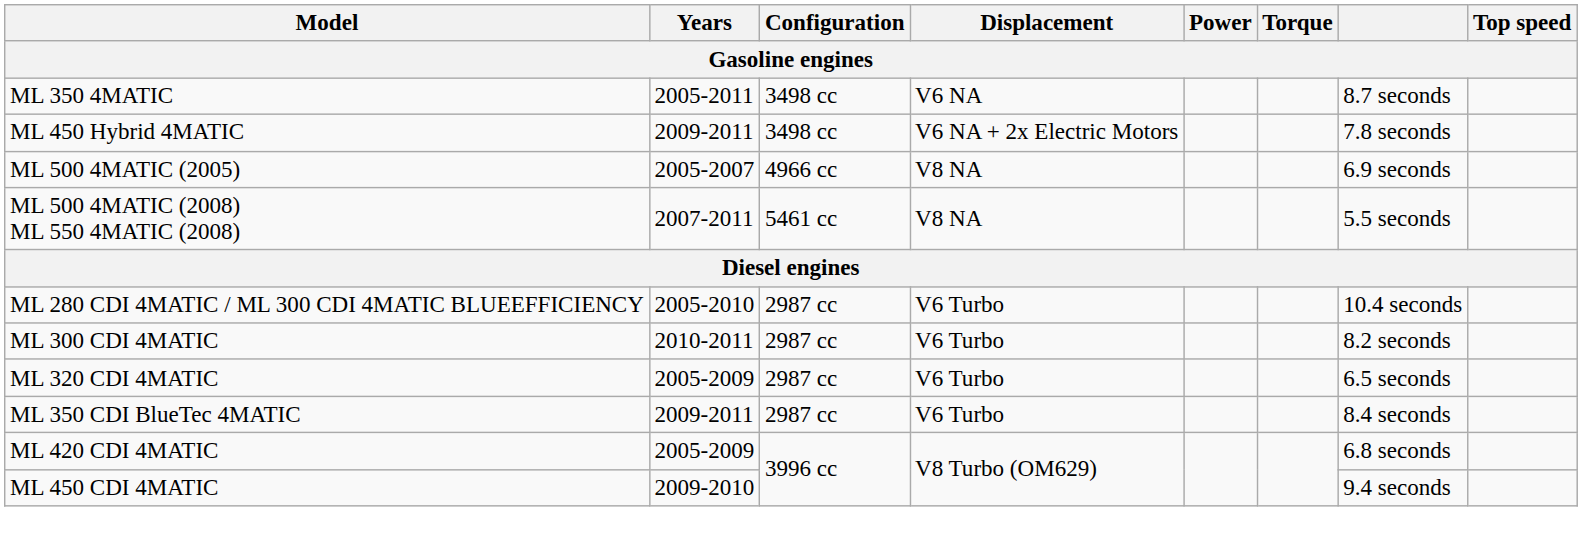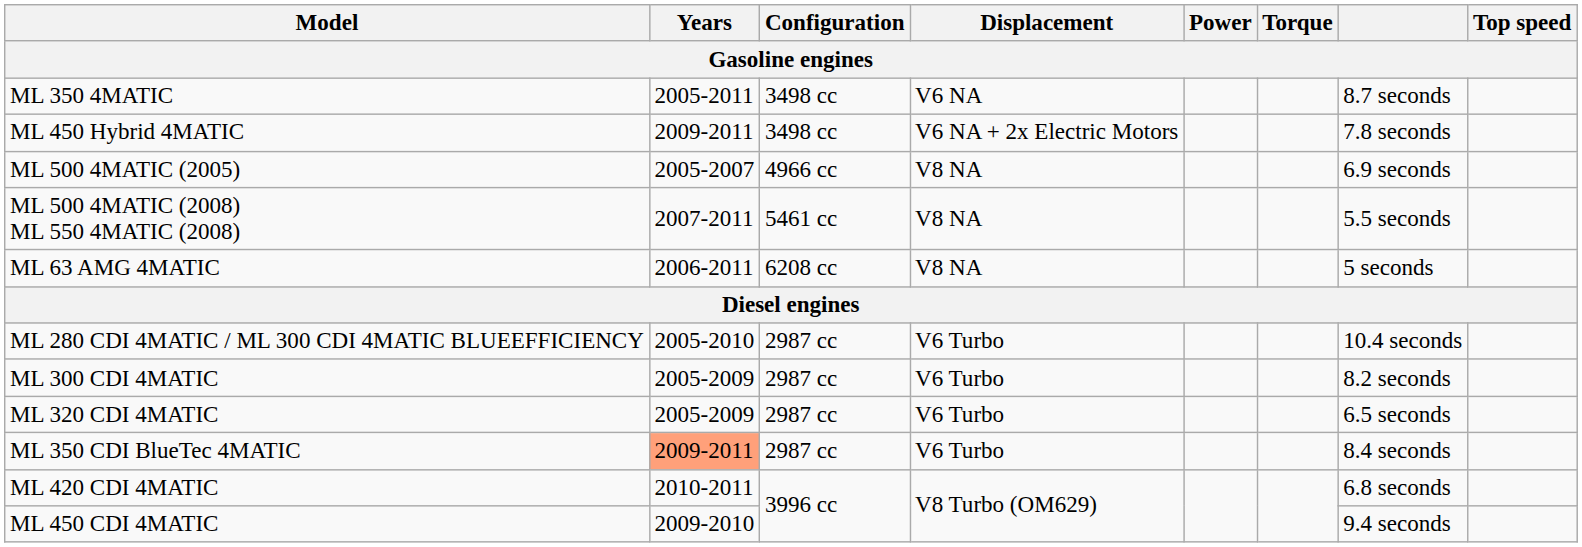+ row: ML 63 AMG 4MATIC | 2006-2011 | 6208 cc | V8 NA | 5 seconds
ML 300 CDI 4MATIC | Years: 2010-2011 -> 2005-2009
ML 350 CDI BlueTec 4MATIC | Years: no background -> lightsalmon background
ML 420 CDI 4MATIC | Years: 2005-2009 -> 2010-2011
